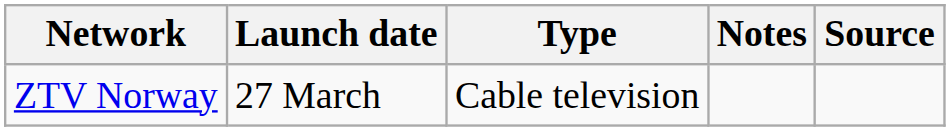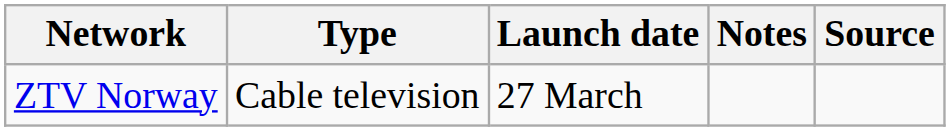columns swapped: Type <-> Launch date
